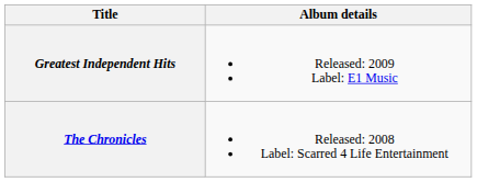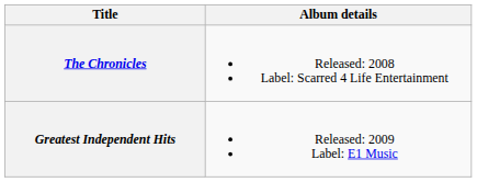rows swapped: The Chronicles <-> Greatest Independent Hits
